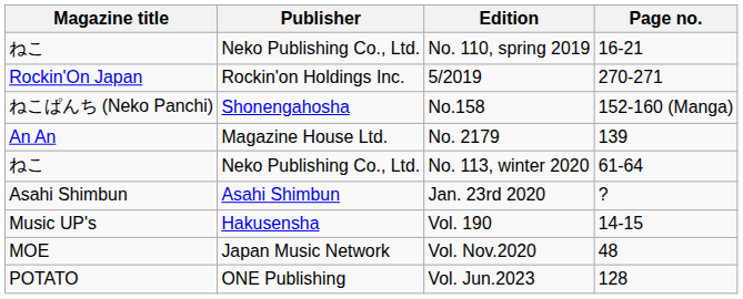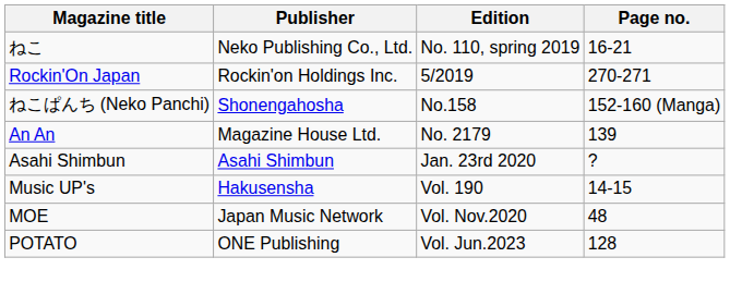- row: ねこ | Neko Publishing Co., Ltd. | No. 113, winter 2020 | 61-64
